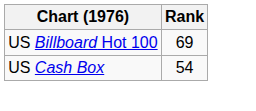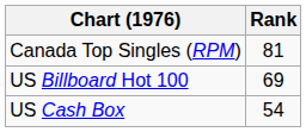+ row: Canada Top Singles (RPM) | 81
